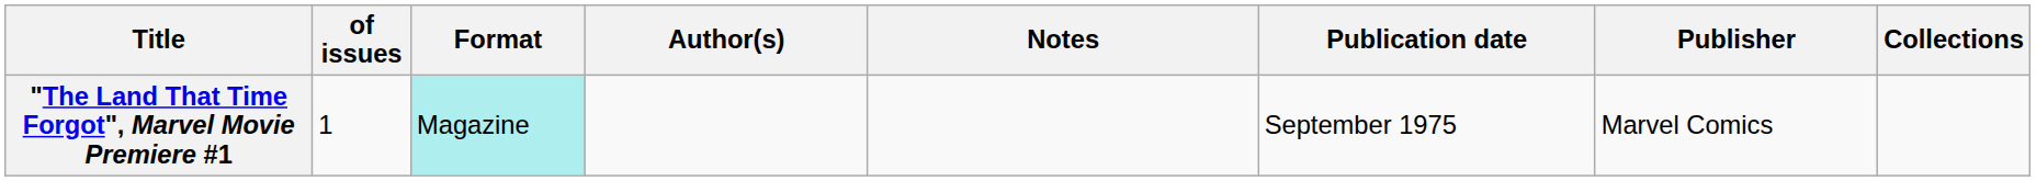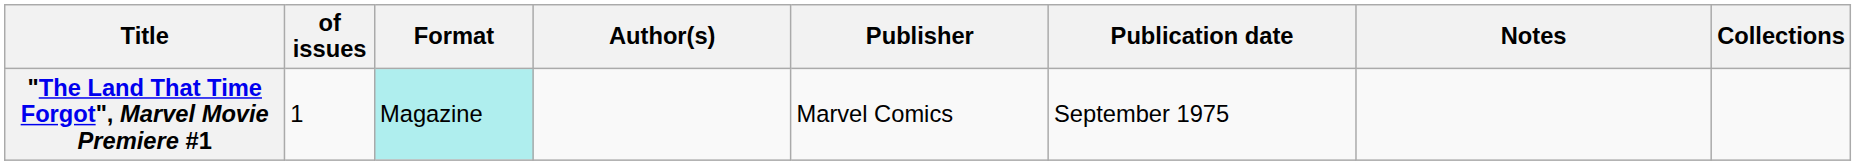columns swapped: Publisher <-> Notes
